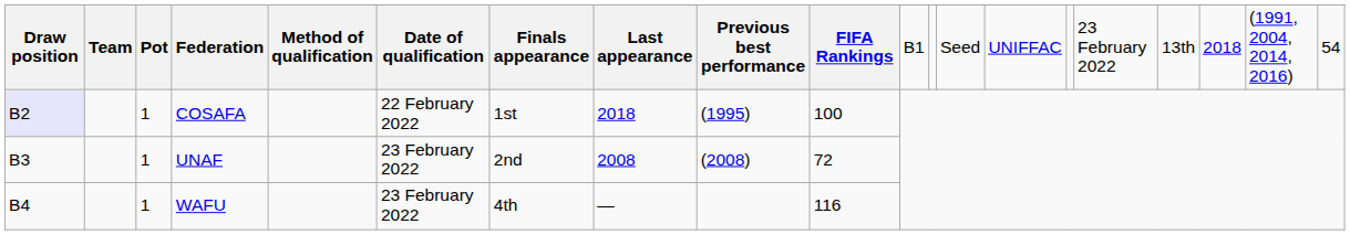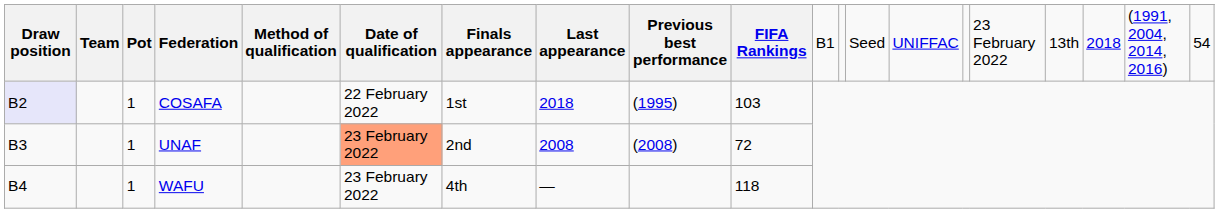COSAFA | FIFA Rankings: 100 -> 103
UNAF | Date of qualification: no background -> lightsalmon background
WAFU | FIFA Rankings: 116 -> 118
